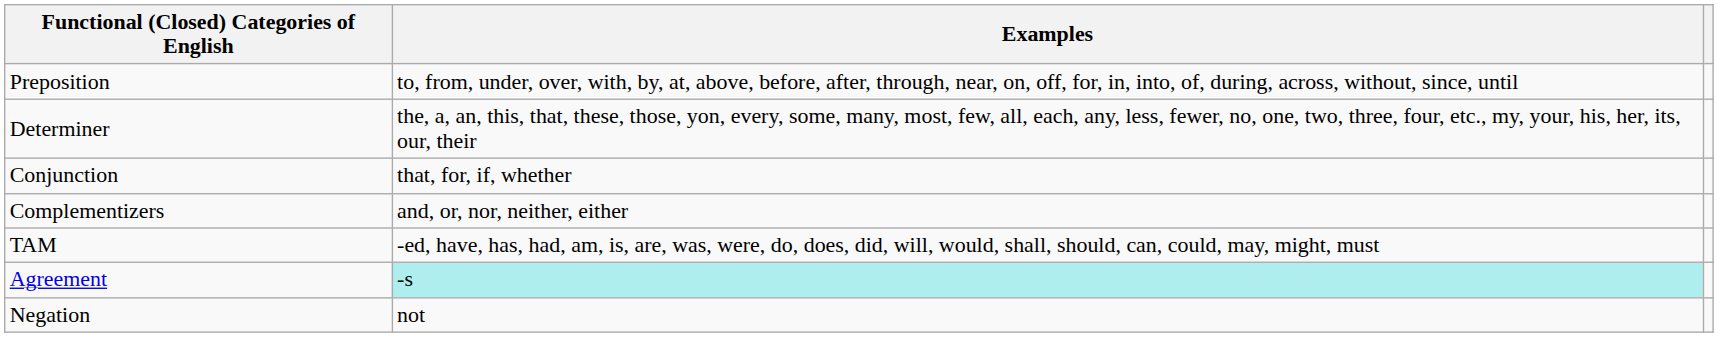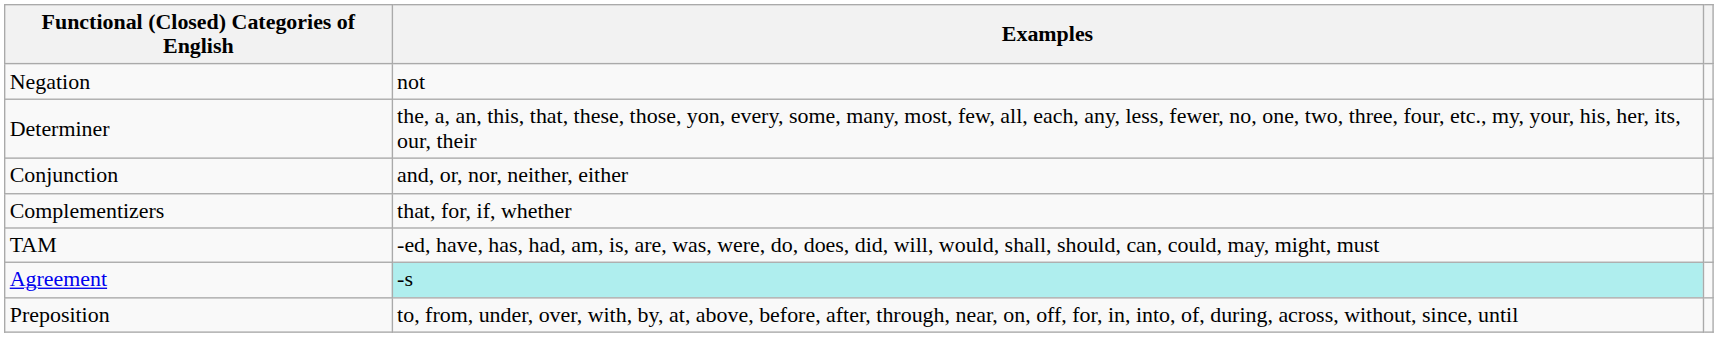rows swapped: Preposition <-> Negation
Conjunction | Examples: that, for, if, whether -> and, or, nor, neither, either
Complementizers | Examples: and, or, nor, neither, either -> that, for, if, whether
